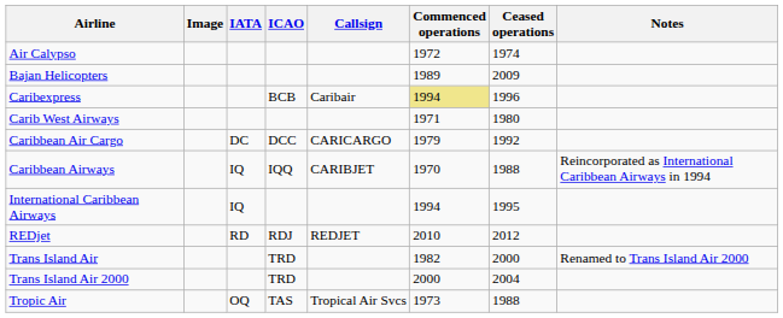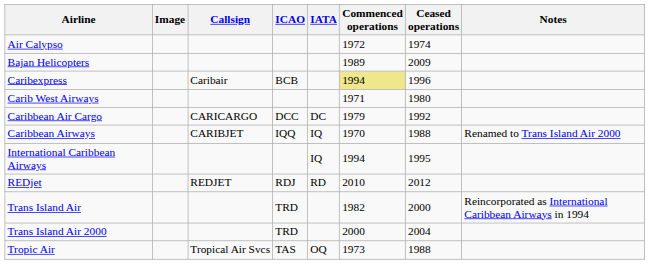columns swapped: IATA <-> Callsign
Caribbean Airways | Notes: Reincorporated as International Caribbean Airways in 1994 -> Renamed to Trans Island Air 2000
Trans Island Air | Notes: Renamed to Trans Island Air 2000 -> Reincorporated as International Caribbean Airways in 1994
